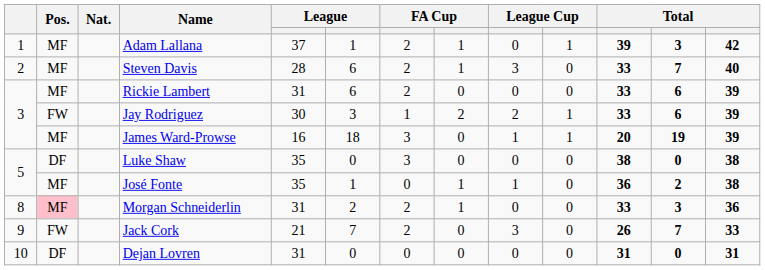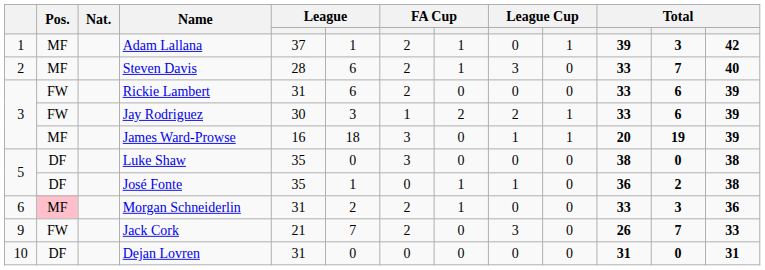Rickie Lambert | Pos.: MF -> FW
José Fonte | Pos.: MF -> DF
Morgan Schneiderlin | column 1: 8 -> 6
